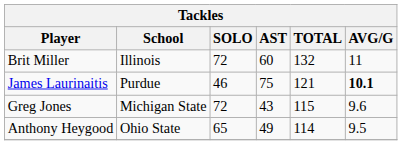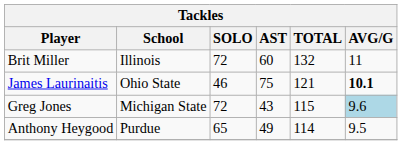James Laurinaitis | School: Purdue -> Ohio State
Greg Jones | AVG/G: no background -> lightblue background
Anthony Heygood | School: Ohio State -> Purdue
